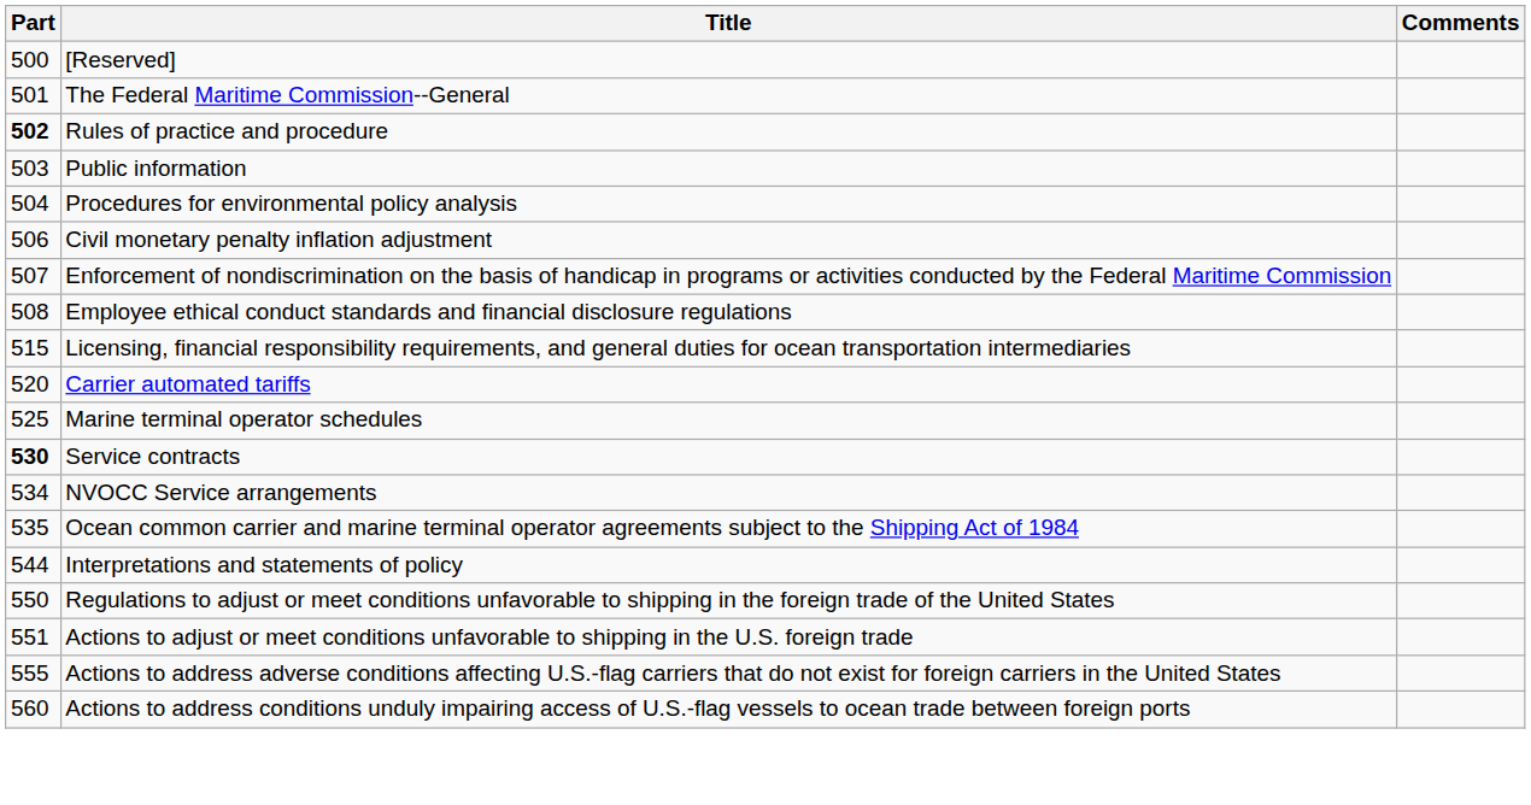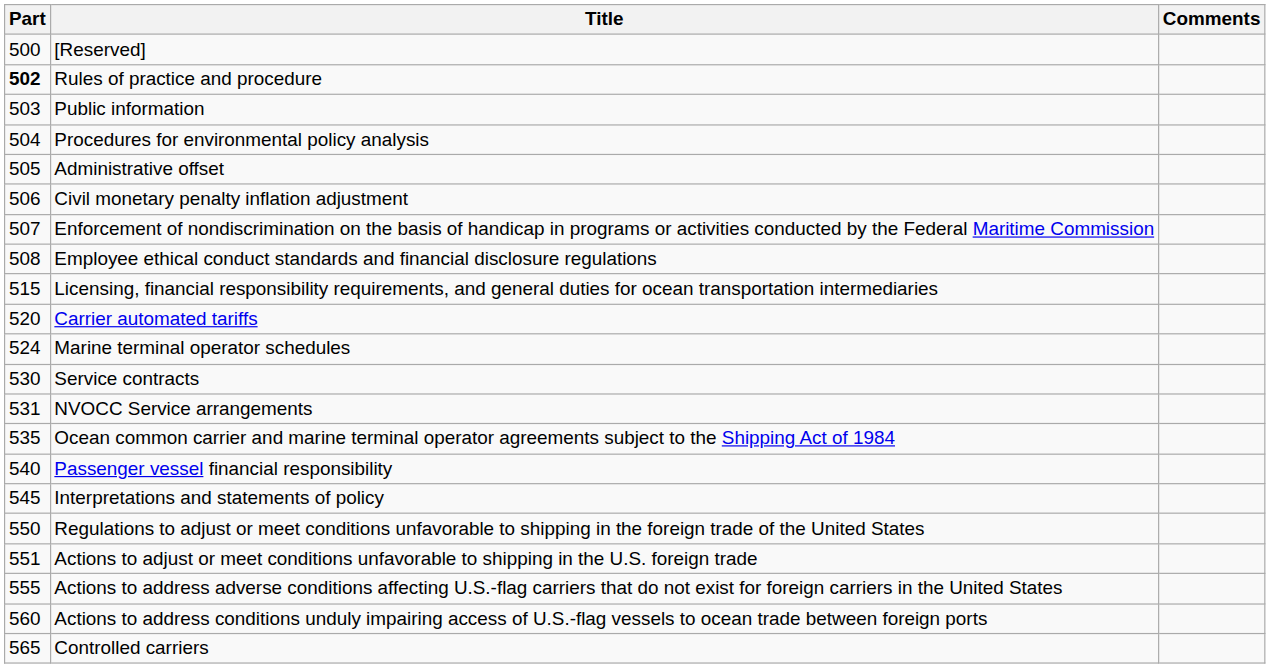- row: 501 | The Federal Maritime Commission--General
+ row: 505 | Administrative offset
Marine terminal operator schedules | Part: 525 -> 524
Service contracts | Part: bold -> normal
NVOCC Service arrangements | Part: 534 -> 531
+ row: 540 | Passenger vessel financial responsibility
Interpretations and statements of policy | Part: 544 -> 545
+ row: 565 | Controlled carriers
